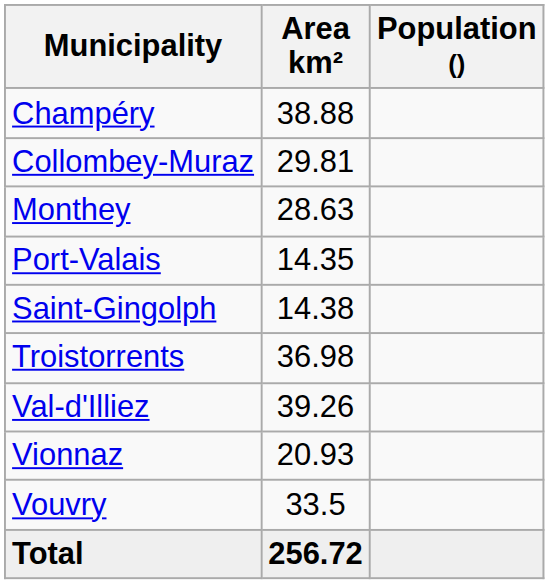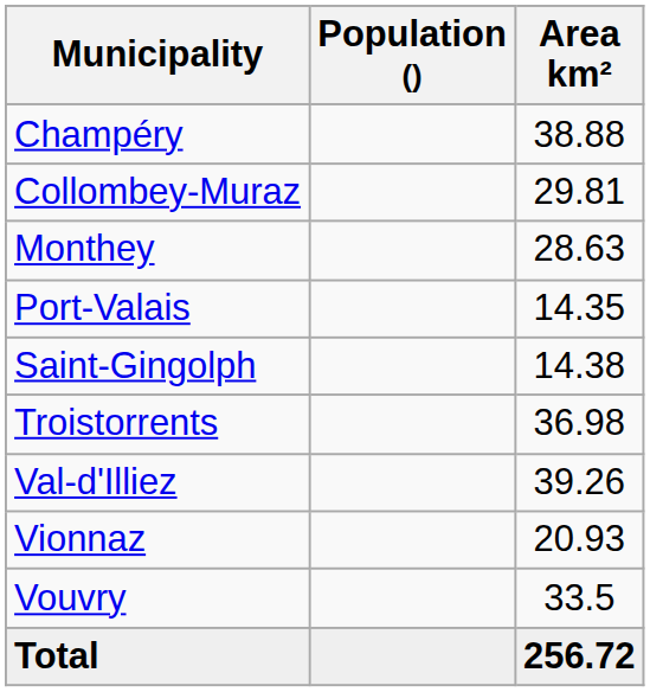columns swapped: Population () <-> Area km²
